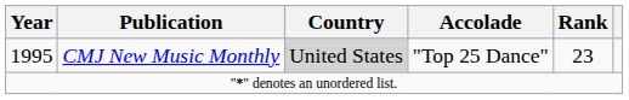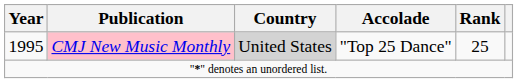1995 | Publication: no background -> pink background
1995 | Rank: 23 -> 25
